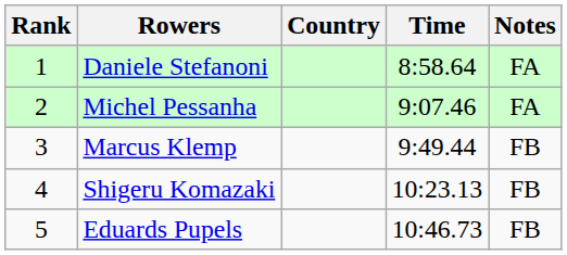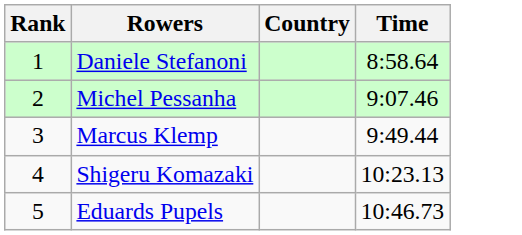- column: Notes | FA | FA | FB | FB | FB
